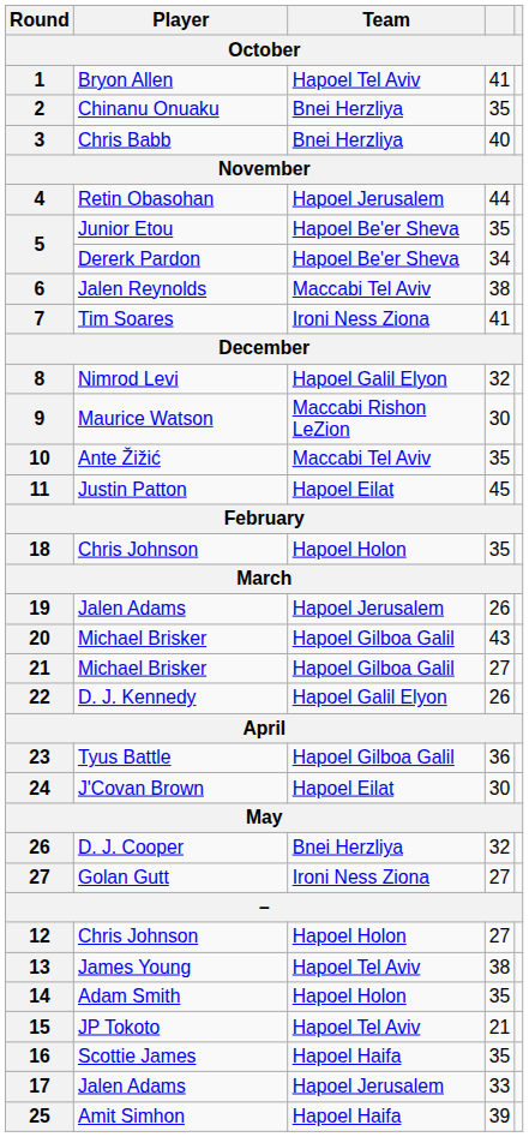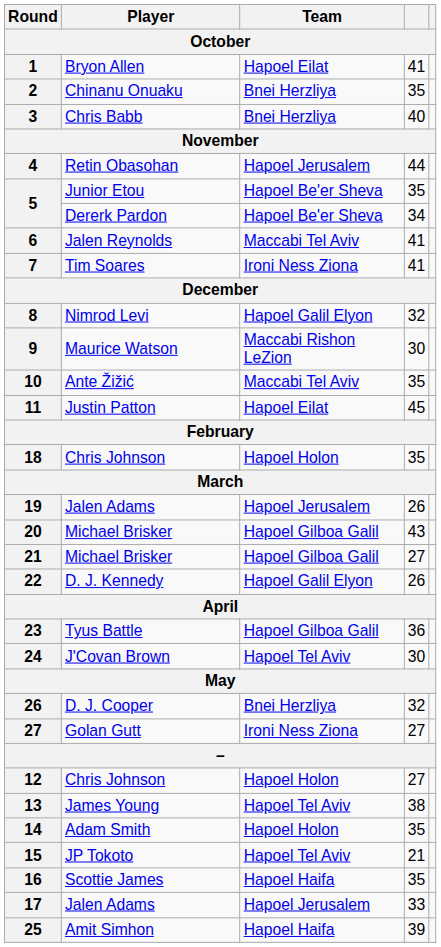1 | Team: Hapoel Tel Aviv -> Hapoel Eilat
6 | column 4: 38 -> 41
24 | Team: Hapoel Eilat -> Hapoel Tel Aviv
